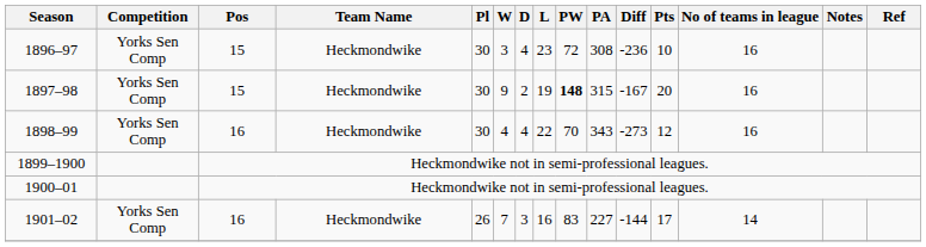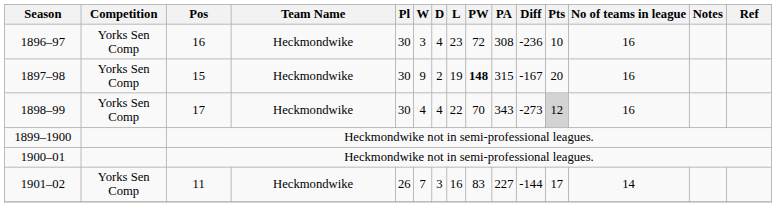1896–97 | Pos: 15 -> 16
1898–99 | Pos: 16 -> 17
1898–99 | Pts: no background -> lightgrey background
1901–02 | Pos: 16 -> 11
